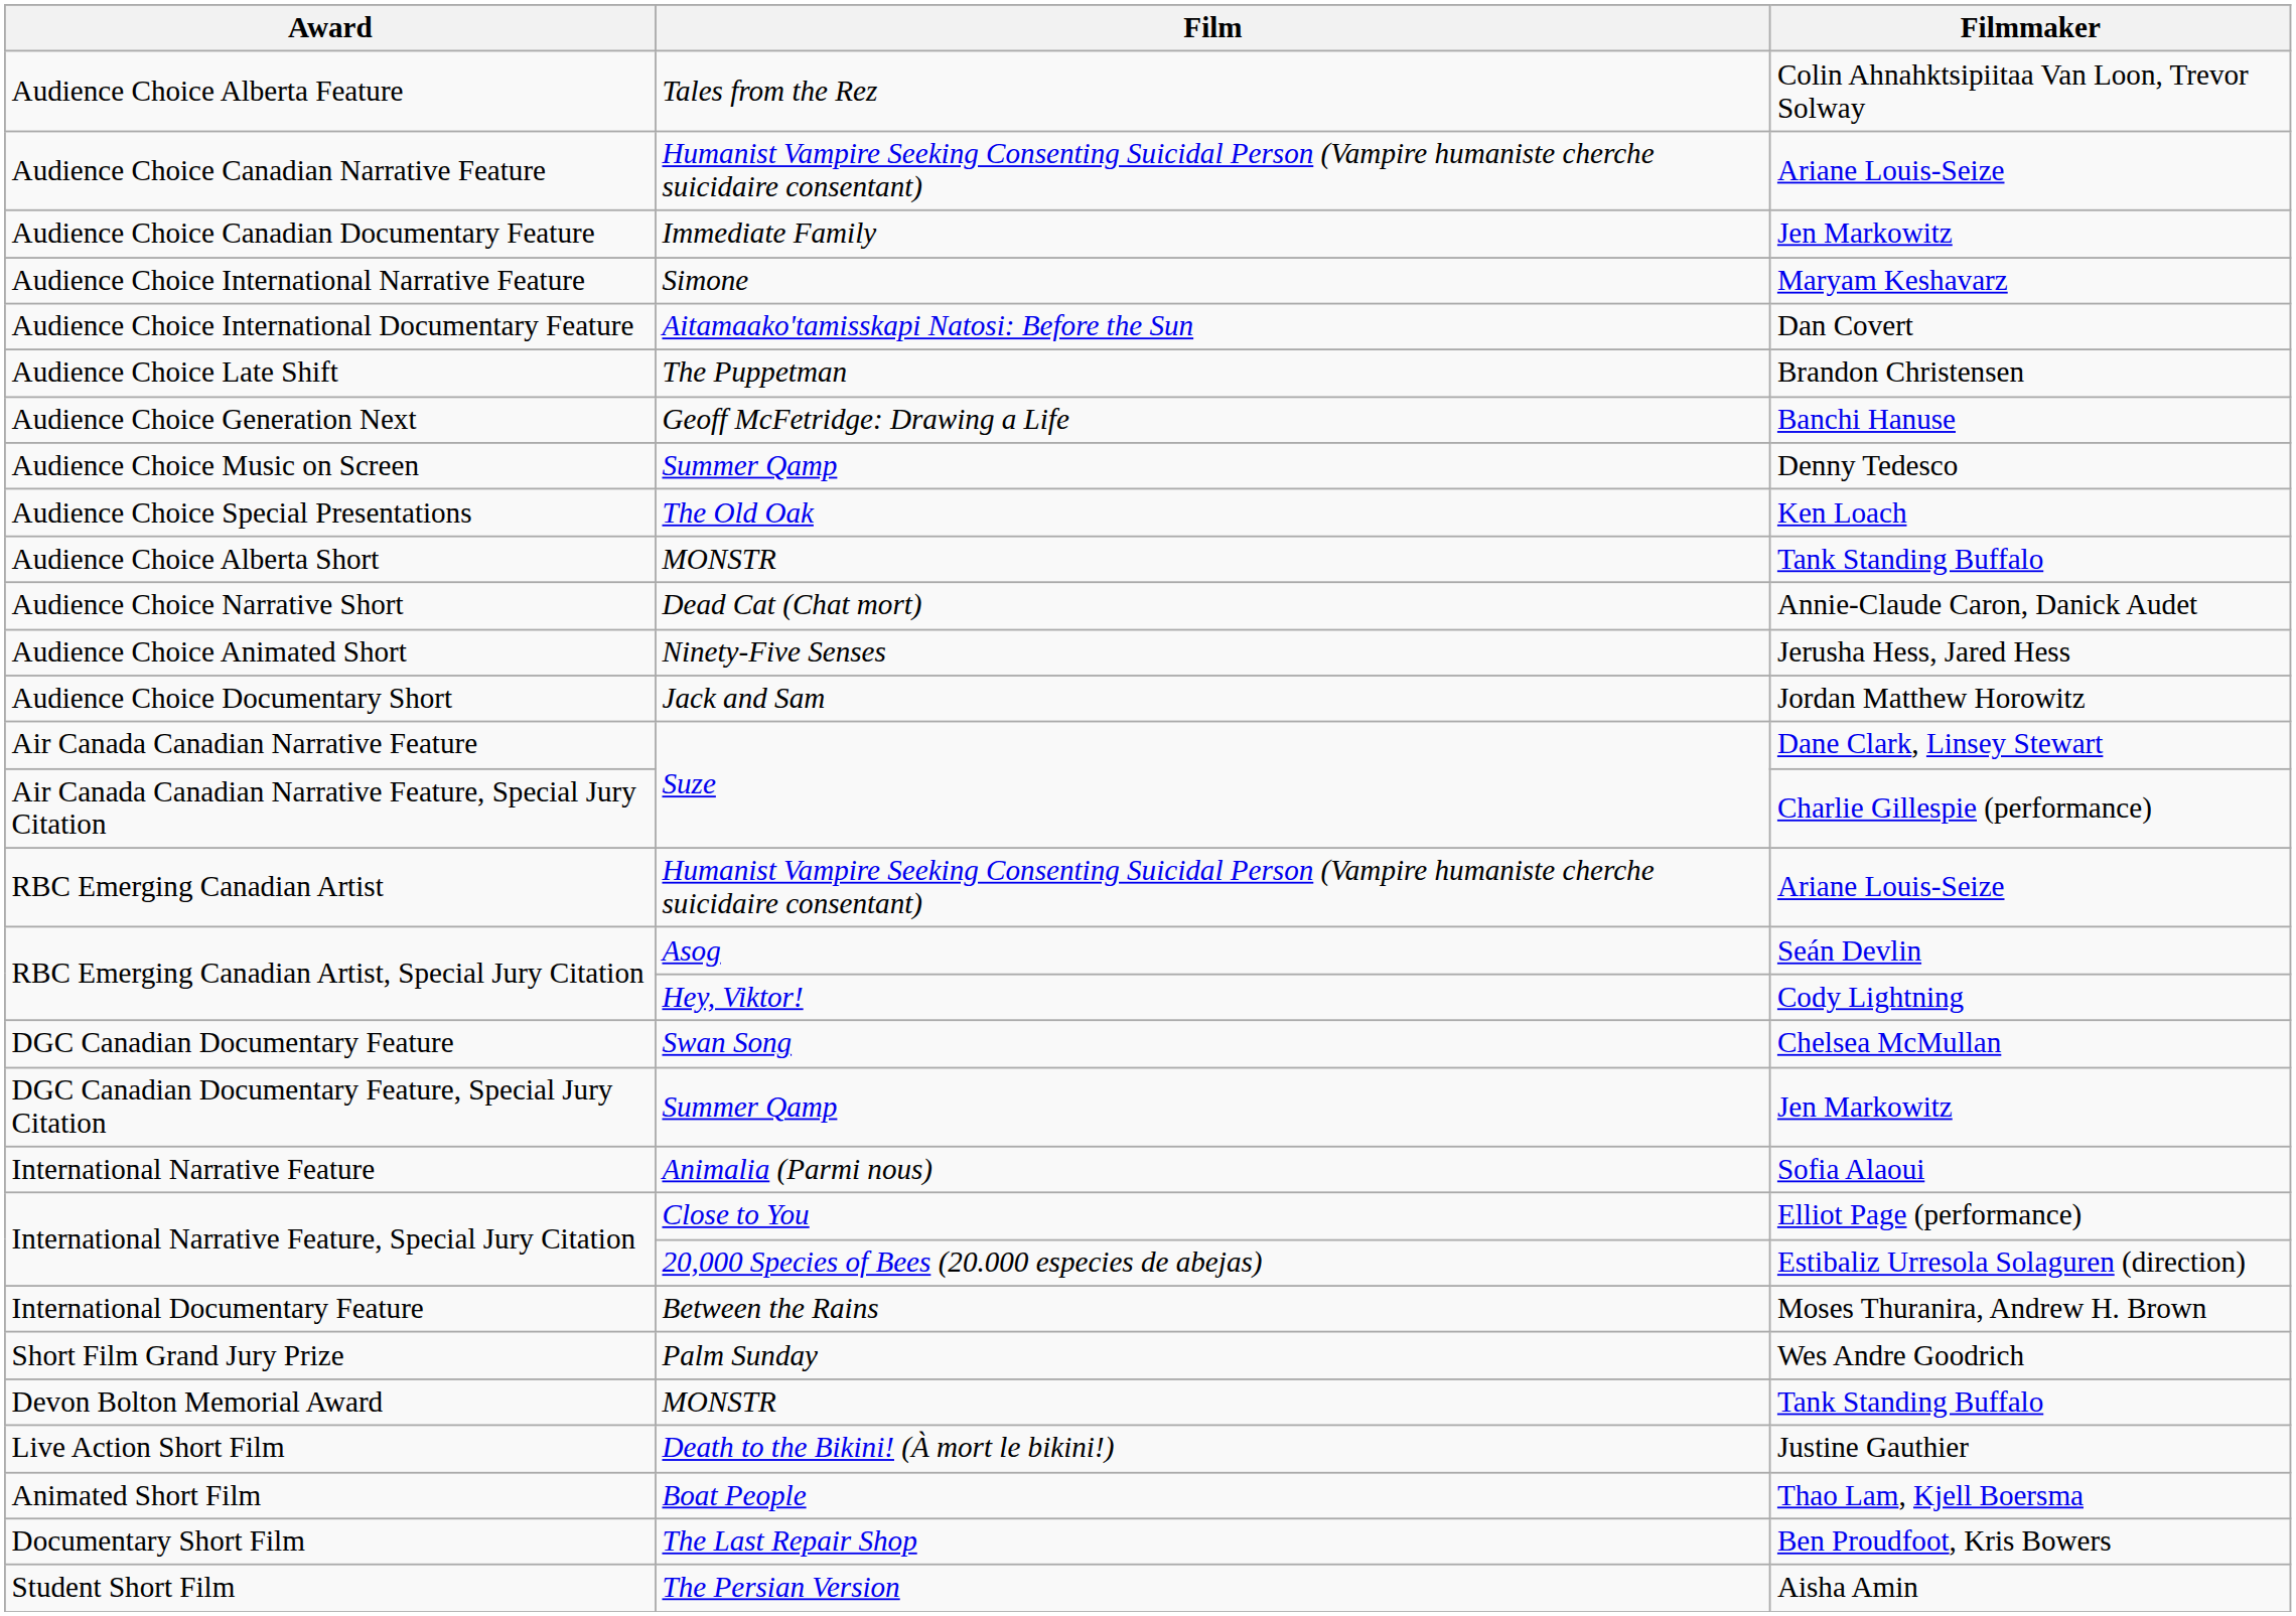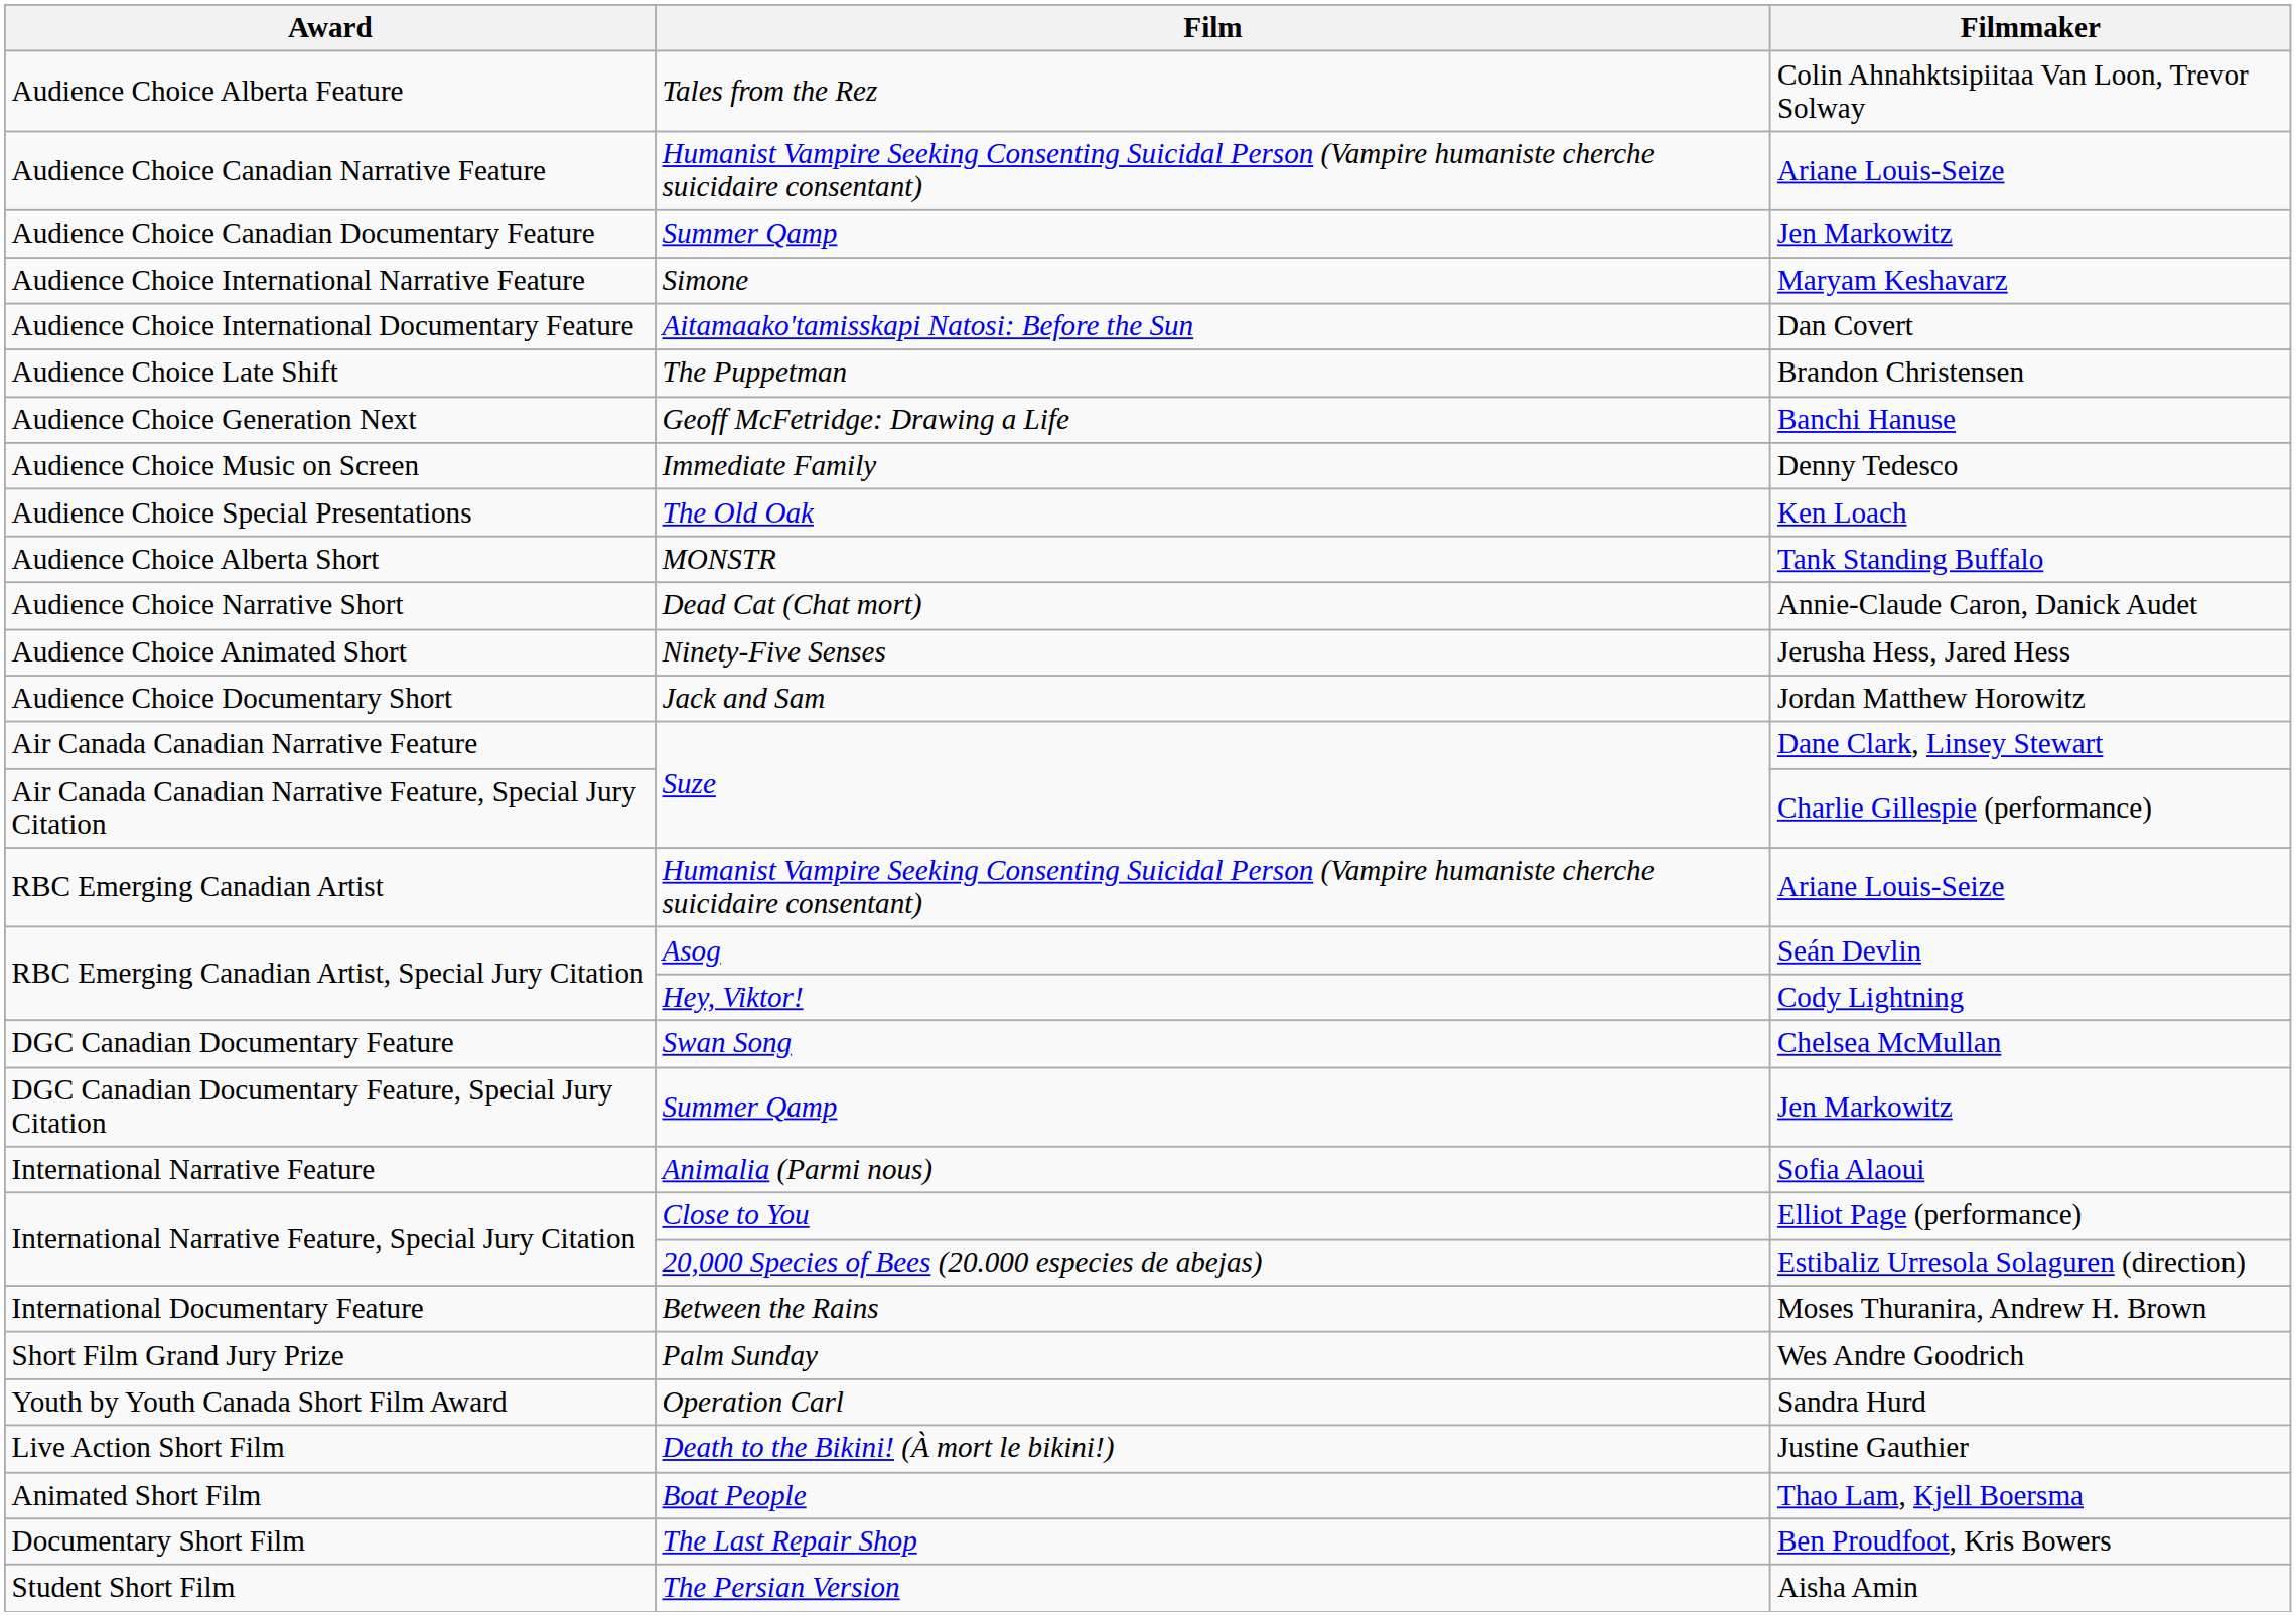Audience Choice Canadian Documentary Feature | Film: Immediate Family -> Summer Qamp
Audience Choice Music on Screen | Film: Summer Qamp -> Immediate Family
- row: Devon Bolton Memorial Award | MONSTR | Tank Standing Buffalo
+ row: Youth by Youth Canada Short Film Award | Operation Carl | Sandra Hurd
